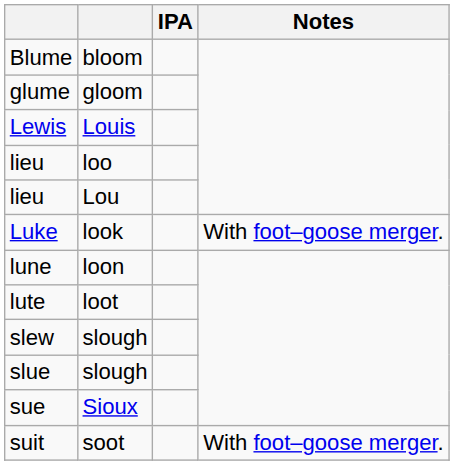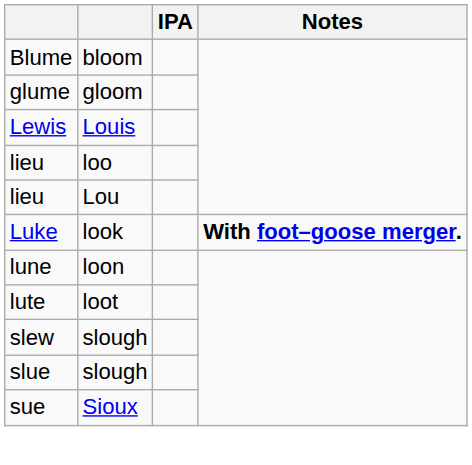Luke | Notes: normal -> bold
- row: suit | soot | With foot–goose merger.
